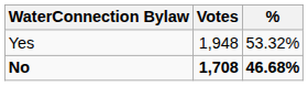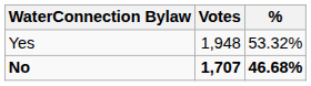No | Votes: 1,708 -> 1,707
